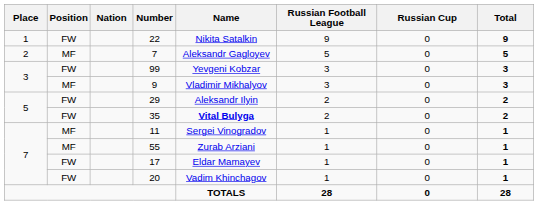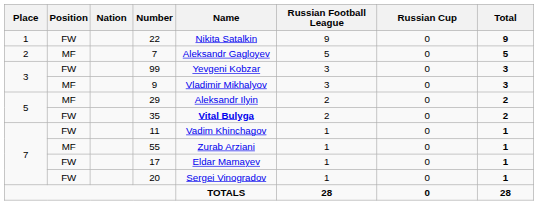29 | Position: FW -> MF
11 | Position: MF -> FW
11 | Name: Sergei Vinogradov -> Vadim Khinchagov
20 | Name: Vadim Khinchagov -> Sergei Vinogradov
